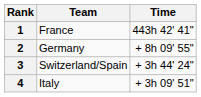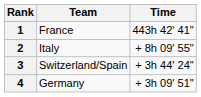2 | Team: Germany -> Italy
4 | Team: Italy -> Germany
